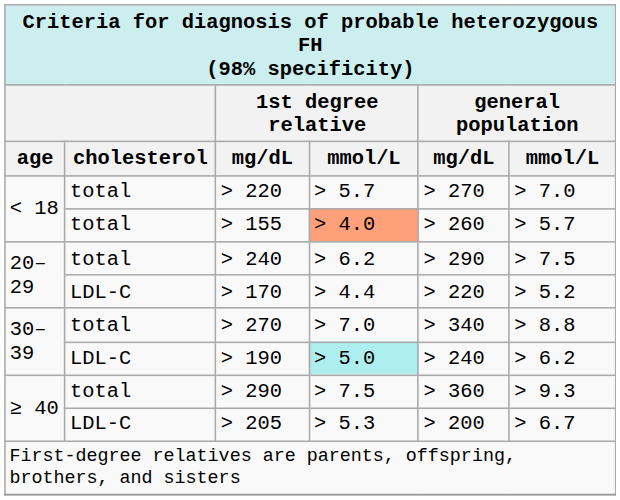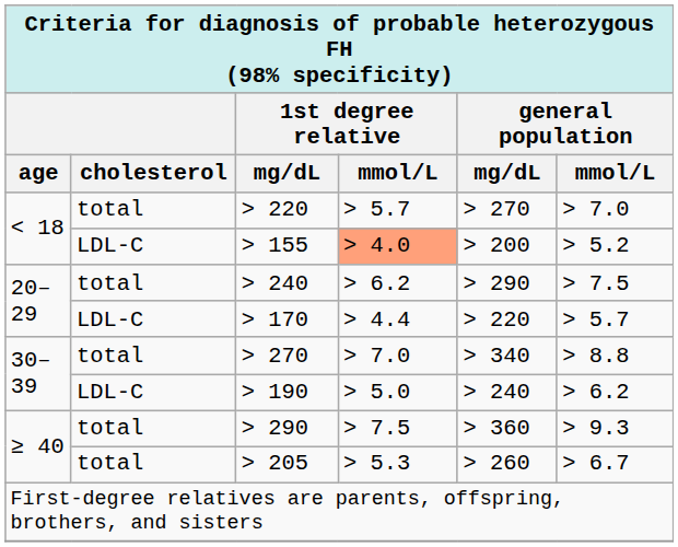> 155 | column 2: total -> LDL-C
> 155 | column 5: > 260 -> > 200
> 155 | column 6: > 5.7 -> > 5.2
> 170 | column 6: > 5.2 -> > 5.7
> 190 | column 4: paleturquoise background -> no background
> 205 | column 2: LDL-C -> total
> 205 | column 5: > 200 -> > 260
